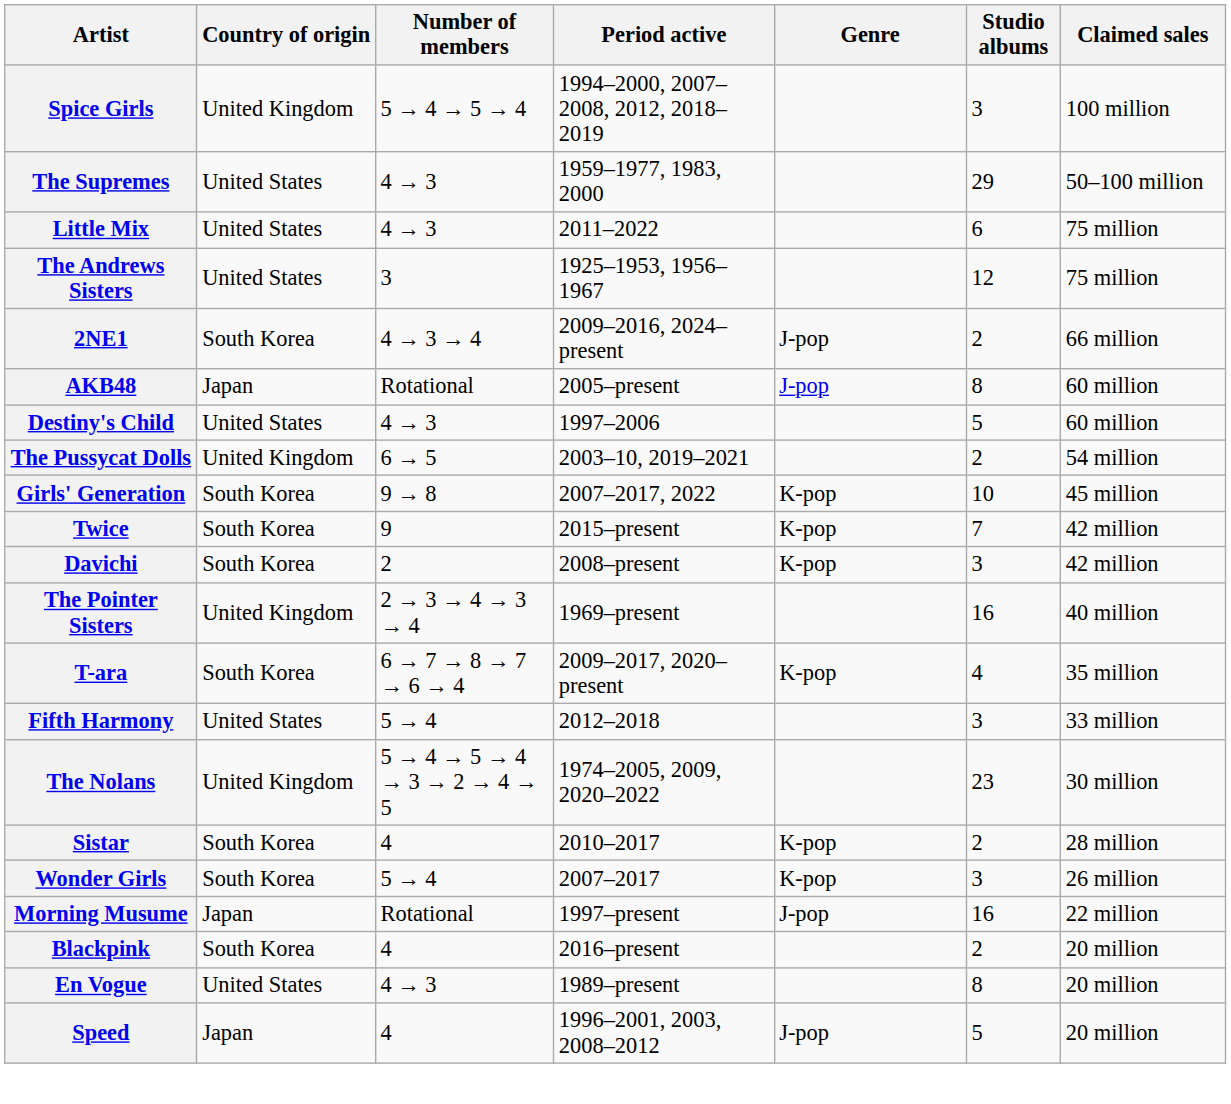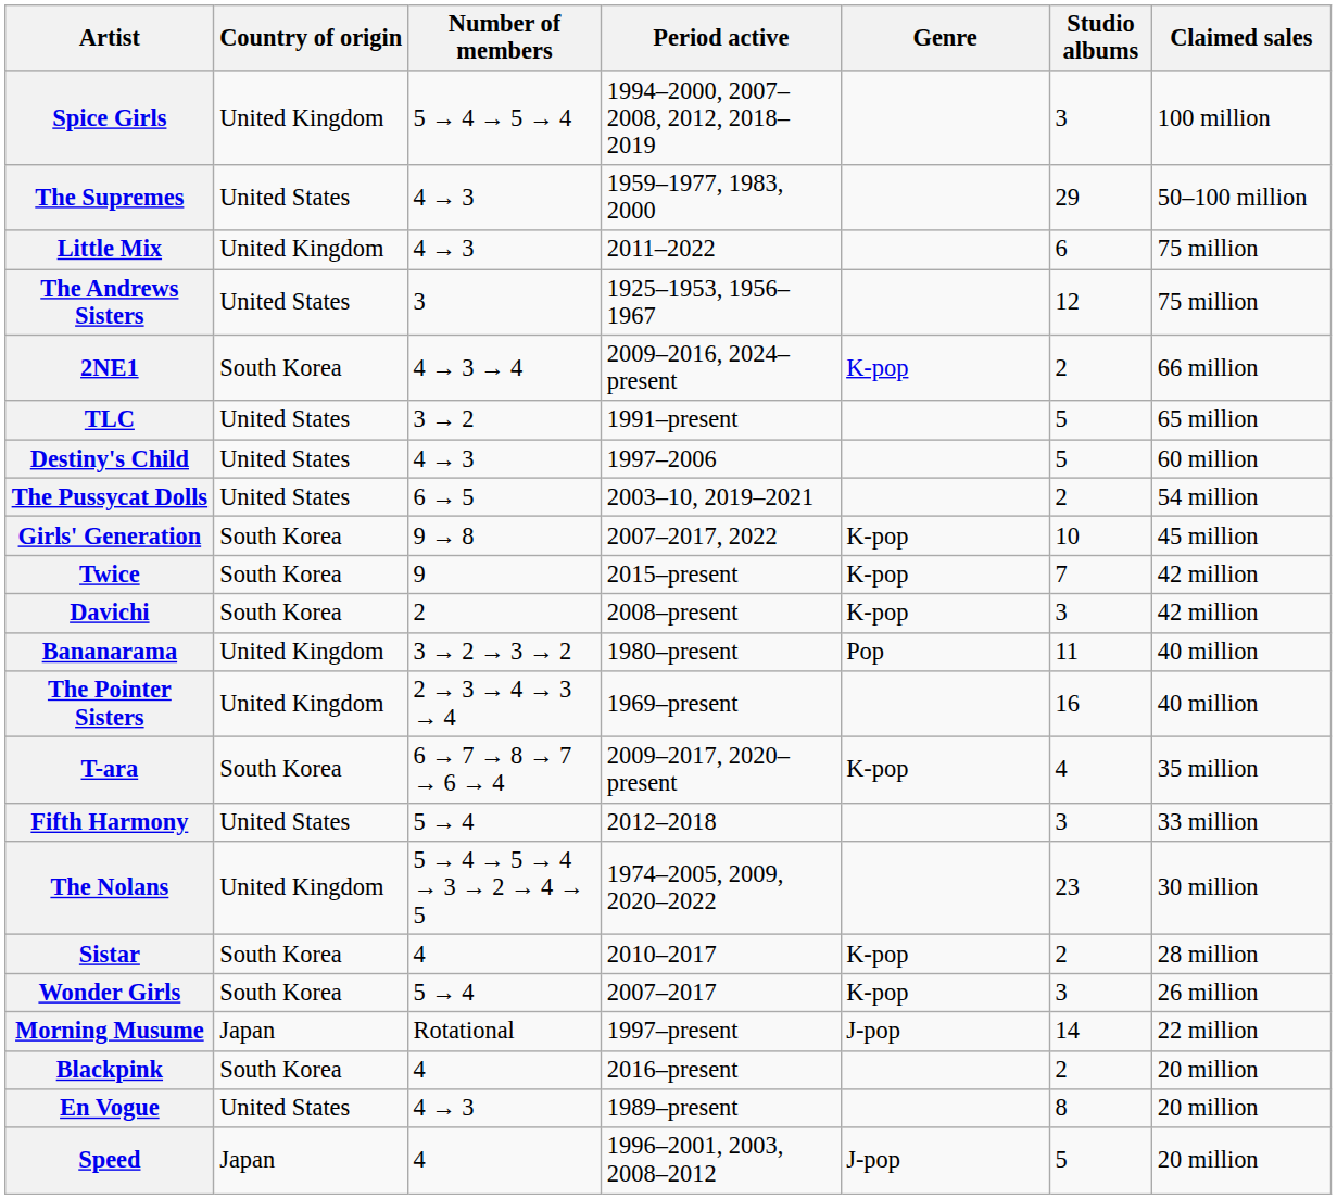Little Mix | Country of origin: United States -> United Kingdom
2NE1 | Genre: J-pop -> K-pop
+ row: TLC | United States | 3 → 2 | 1991–present | 5 | 65 million
- row: AKB48 | Japan | Rotational | 2005–present | J-pop | 8 | 60 million
The Pussycat Dolls | Country of origin: United Kingdom -> United States
+ row: Bananarama | United Kingdom | 3 → 2 → 3 → 2 | 1980–present | Pop | 11 | 40 million
Morning Musume | Studio albums: 16 -> 14
